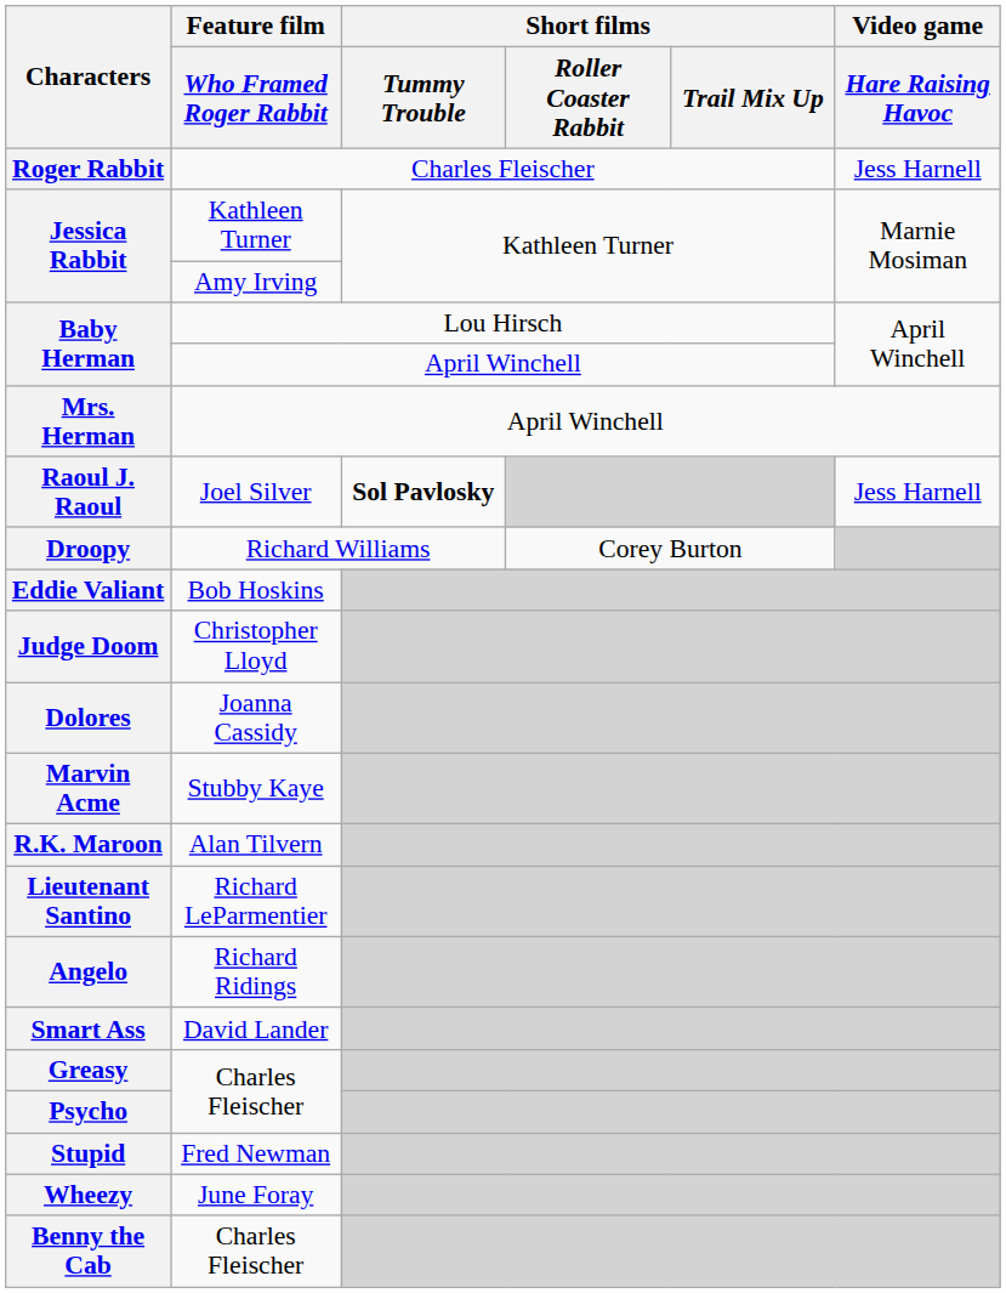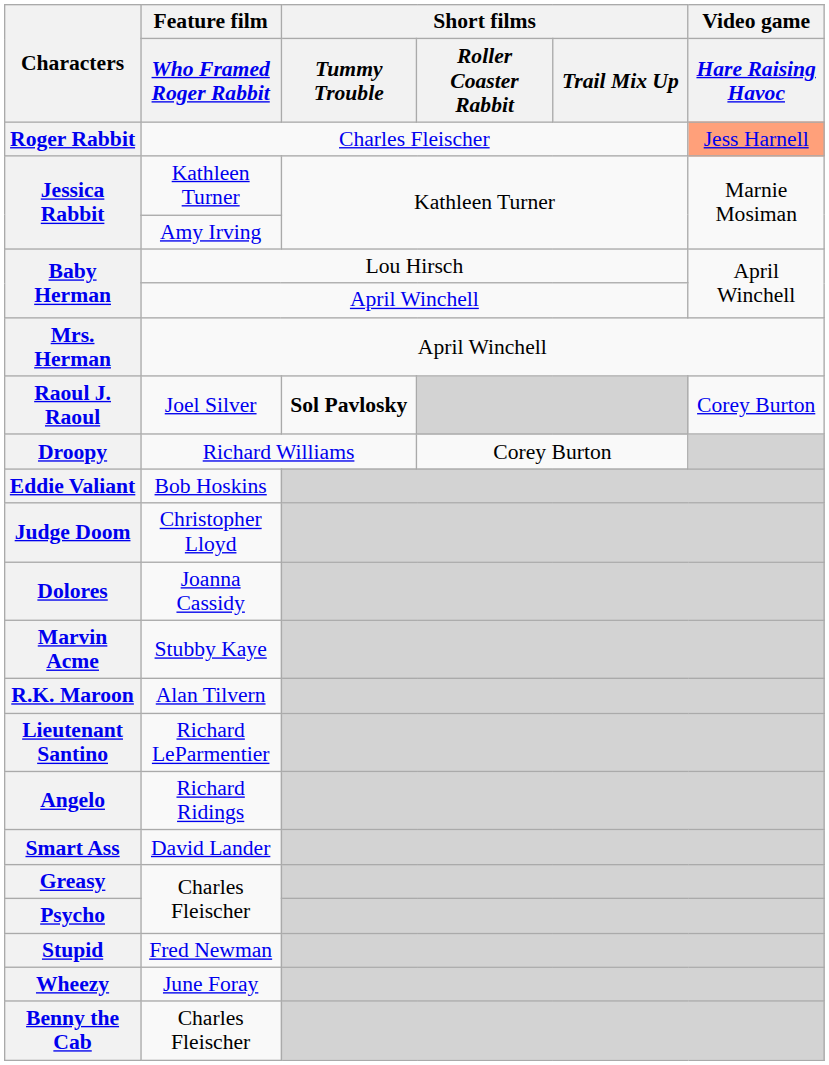Roger Rabbit | Video game / Hare Raising Havoc: no background -> lightsalmon background
Raoul J. Raoul | Video game / Hare Raising Havoc: Jess Harnell -> Corey Burton
